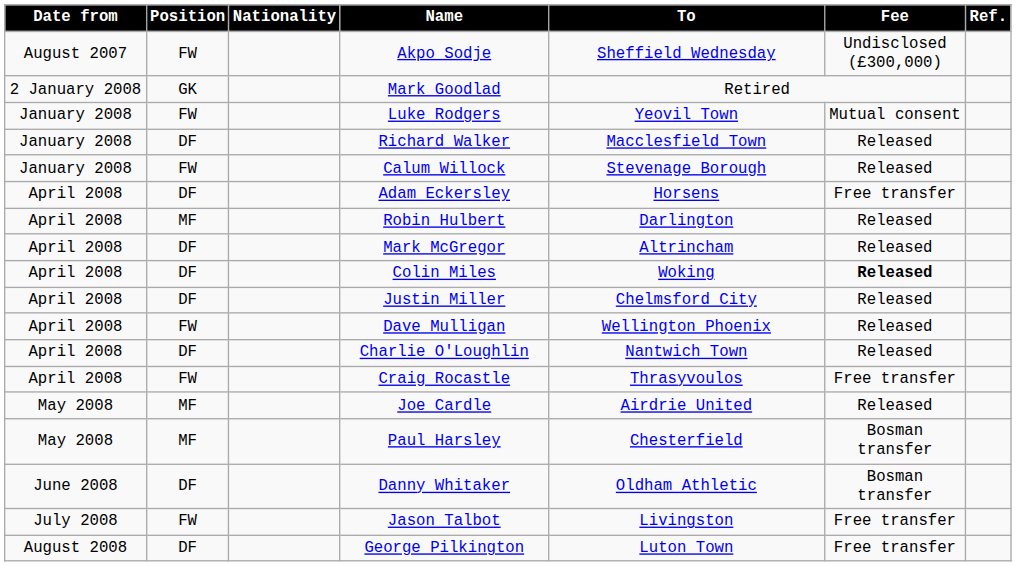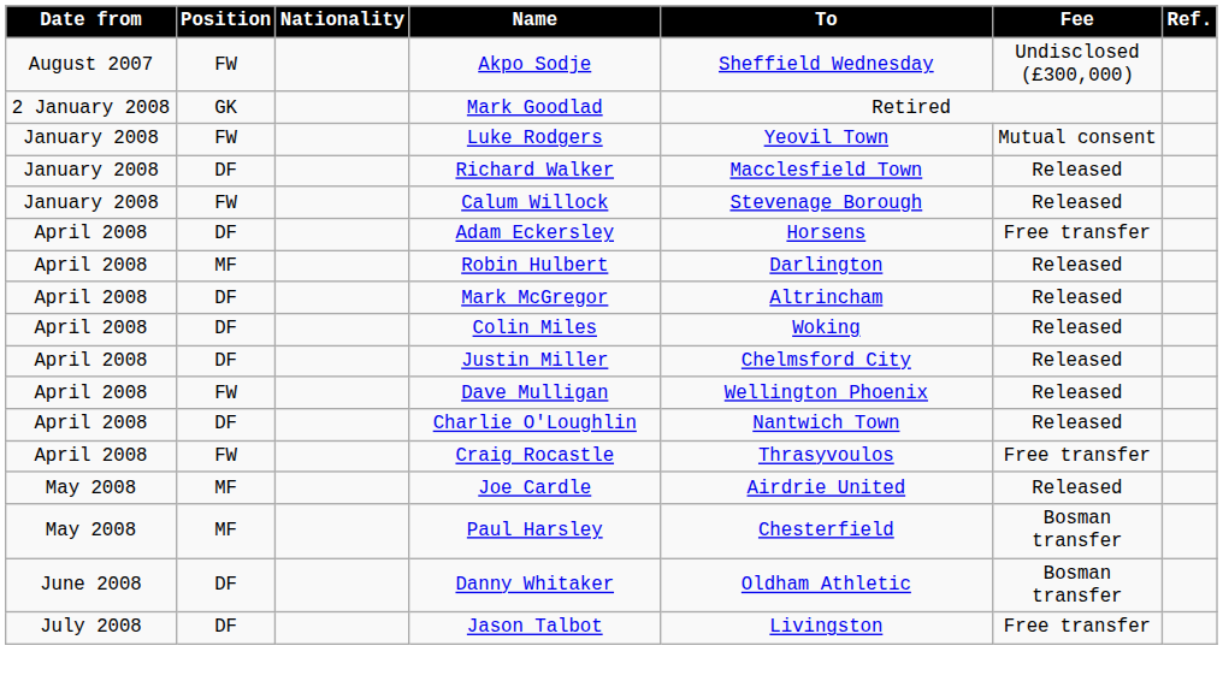Colin Miles | Fee: bold -> normal
Jason Talbot | Position: FW -> DF
- row: August 2008 | DF | George Pilkington | Luton Town | Free transfer
